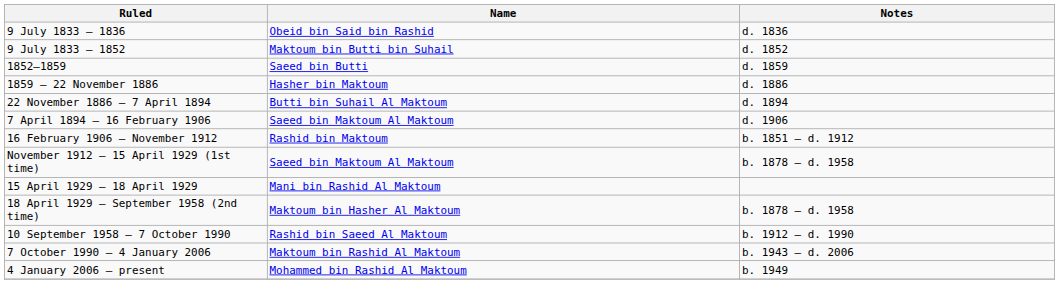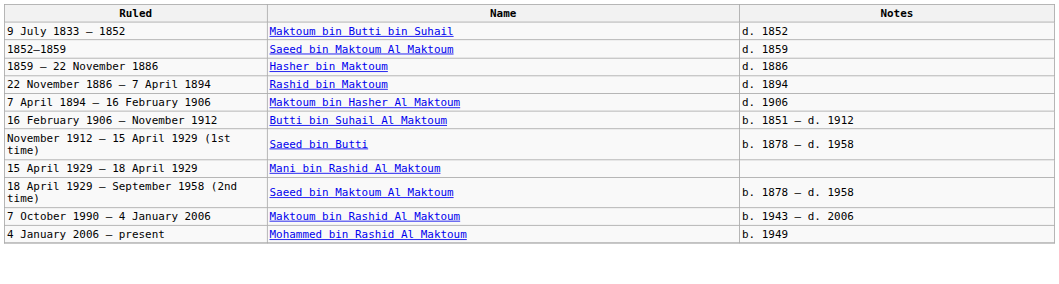- row: 9 July 1833 – 1836 | Obeid bin Said bin Rashid | d. 1836
1852–1859 | Name: Saeed bin Butti -> Saeed bin Maktoum Al Maktoum
22 November 1886 – 7 April 1894 | Name: Butti bin Suhail Al Maktoum -> Rashid bin Maktoum
7 April 1894 – 16 February 1906 | Name: Saeed bin Maktoum Al Maktoum -> Maktoum bin Hasher Al Maktoum
16 February 1906 – November 1912 | Name: Rashid bin Maktoum -> Butti bin Suhail Al Maktoum
November 1912 – 15 April 1929 (1st time) | Name: Saeed bin Maktoum Al Maktoum -> Saeed bin Butti
18 April 1929 – September 1958 (2nd time) | Name: Maktoum bin Hasher Al Maktoum -> Saeed bin Maktoum Al Maktoum
- row: 10 September 1958 – 7 October 1990 | Rashid bin Saeed Al Maktoum | b. 1912 – d. 1990
